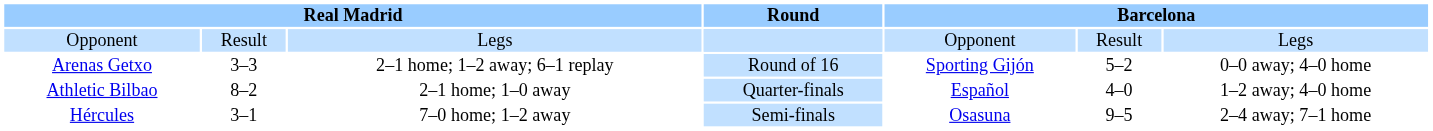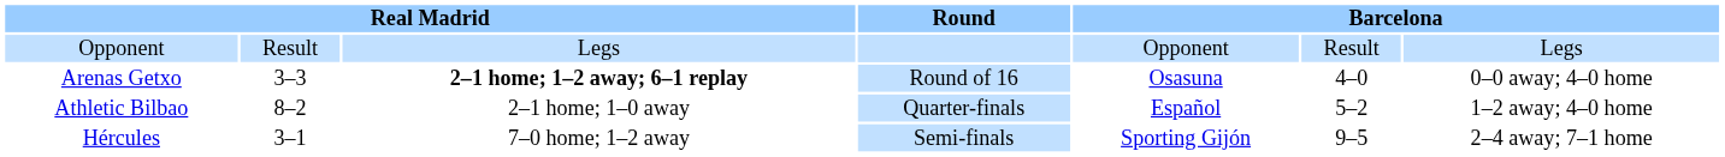Arenas Getxo | column 3: normal -> bold
Arenas Getxo | column 5: Sporting Gijón -> Osasuna
Arenas Getxo | column 6: 5–2 -> 4–0
Athletic Bilbao | column 6: 4–0 -> 5–2
Hércules | column 5: Osasuna -> Sporting Gijón
